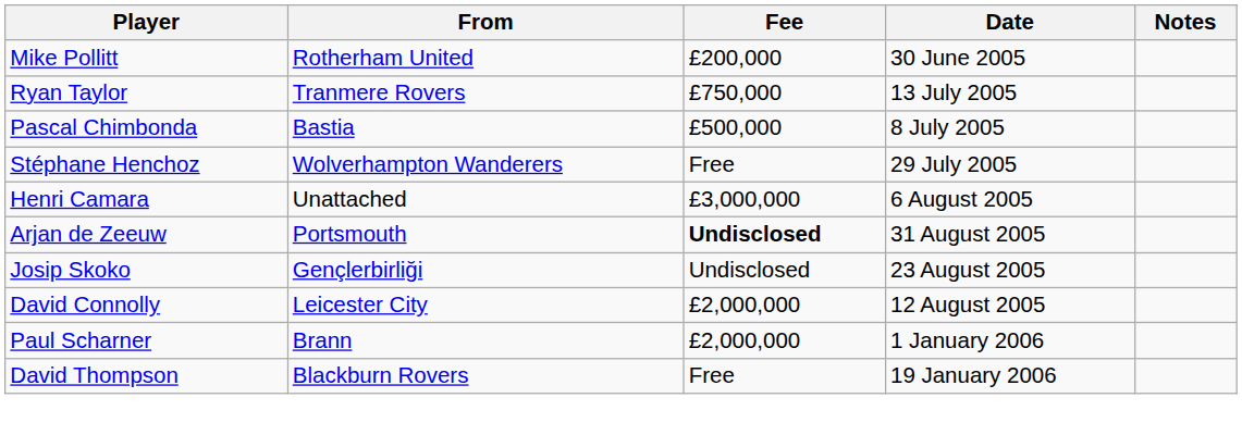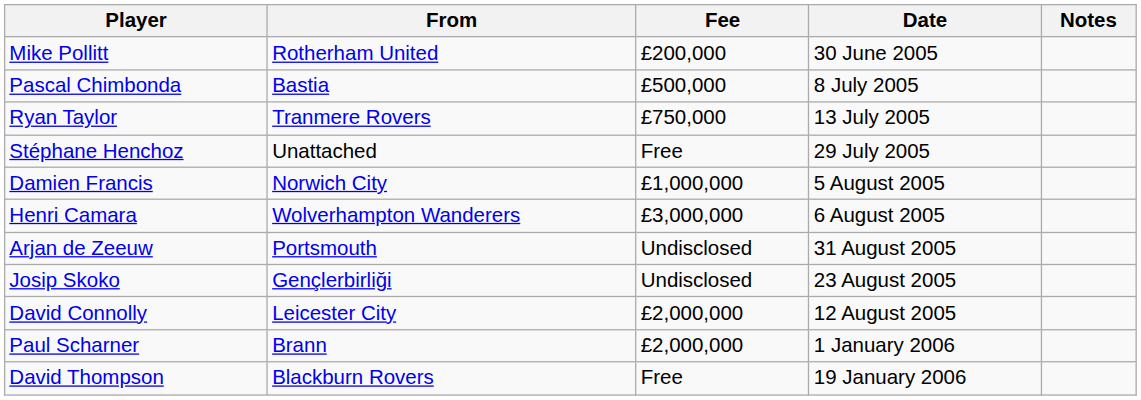rows swapped: Pascal Chimbonda <-> Ryan Taylor
Stéphane Henchoz | From: Wolverhampton Wanderers -> Unattached
+ row: Damien Francis | Norwich City | £1,000,000 | 5 August 2005
Henri Camara | From: Unattached -> Wolverhampton Wanderers
Arjan de Zeeuw | Fee: bold -> normal
